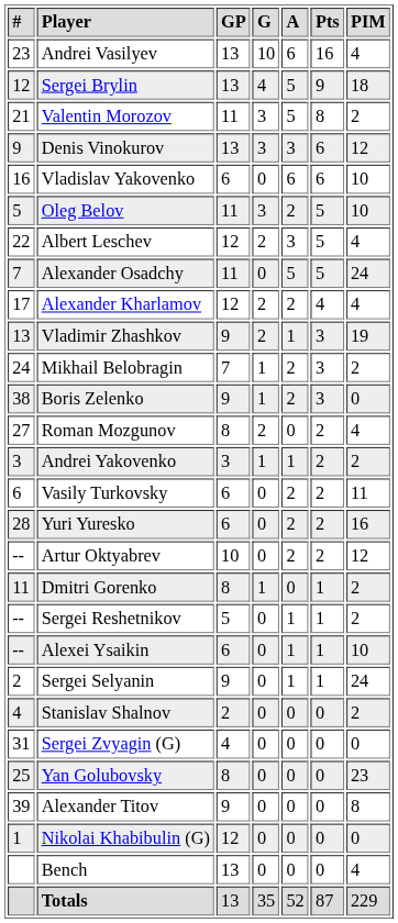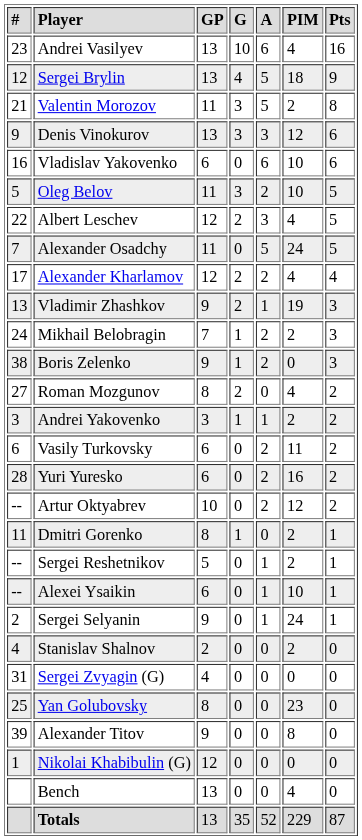columns swapped: Pts <-> PIM
